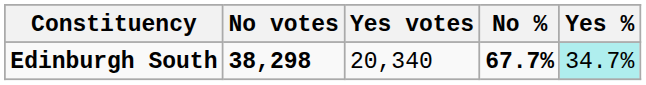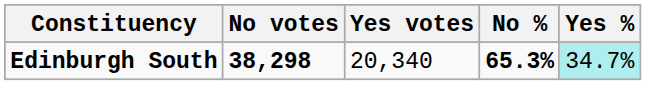Edinburgh South | No %: 67.7% -> 65.3%
